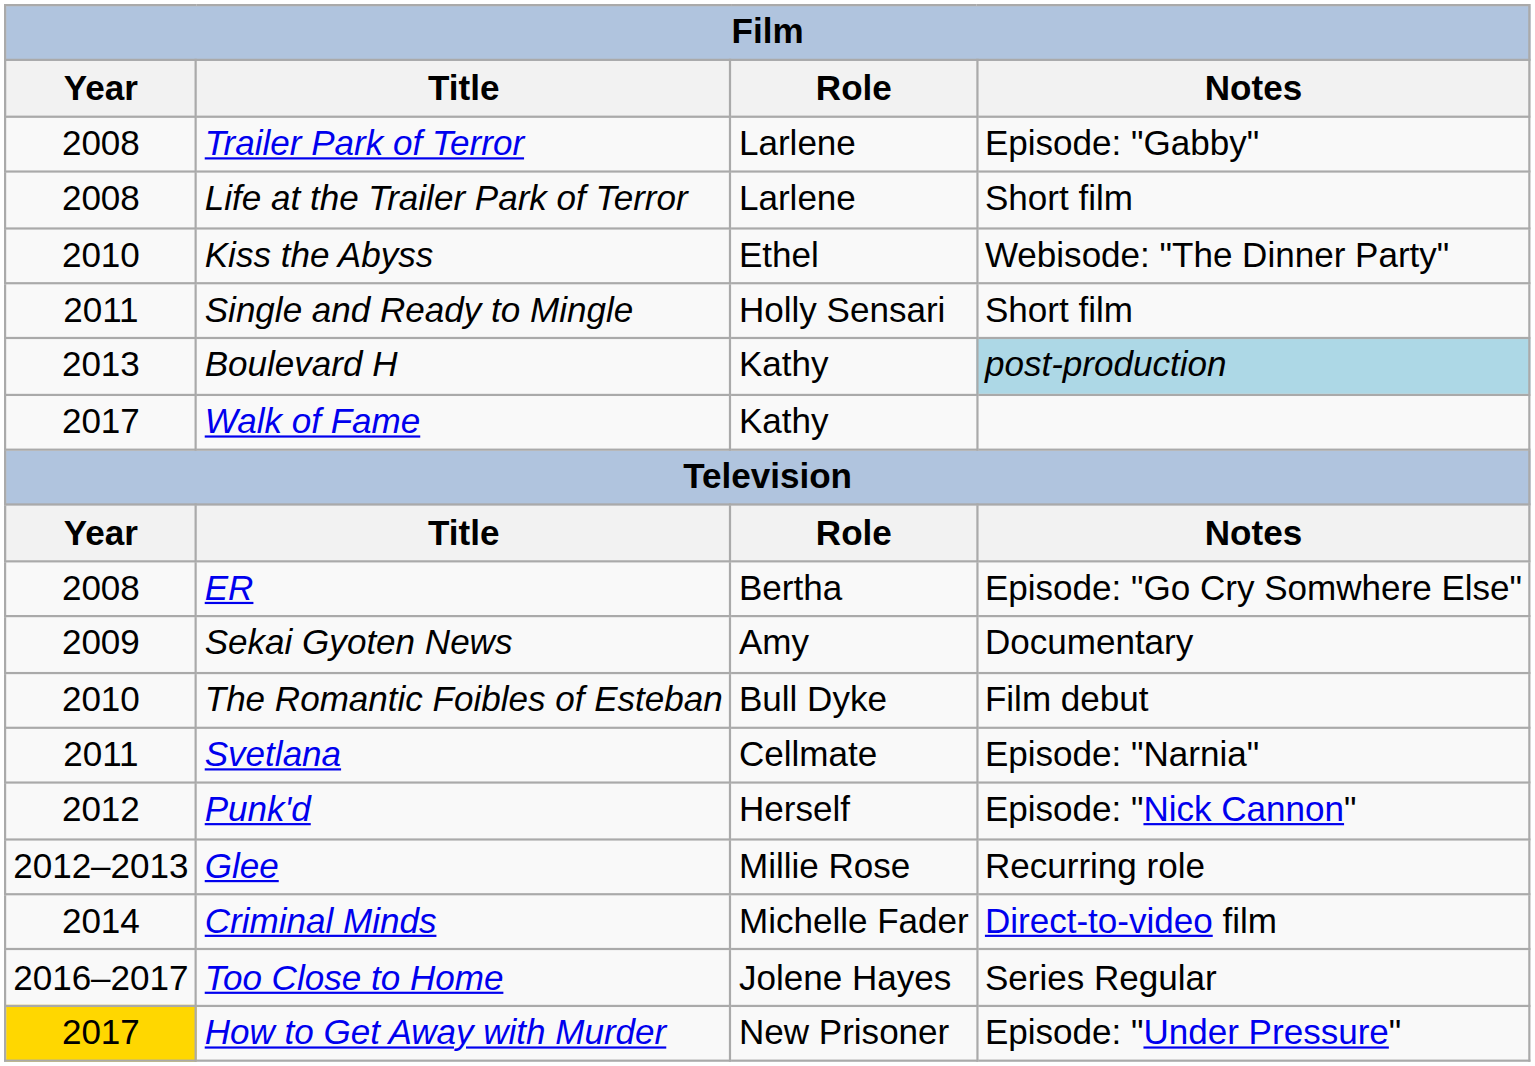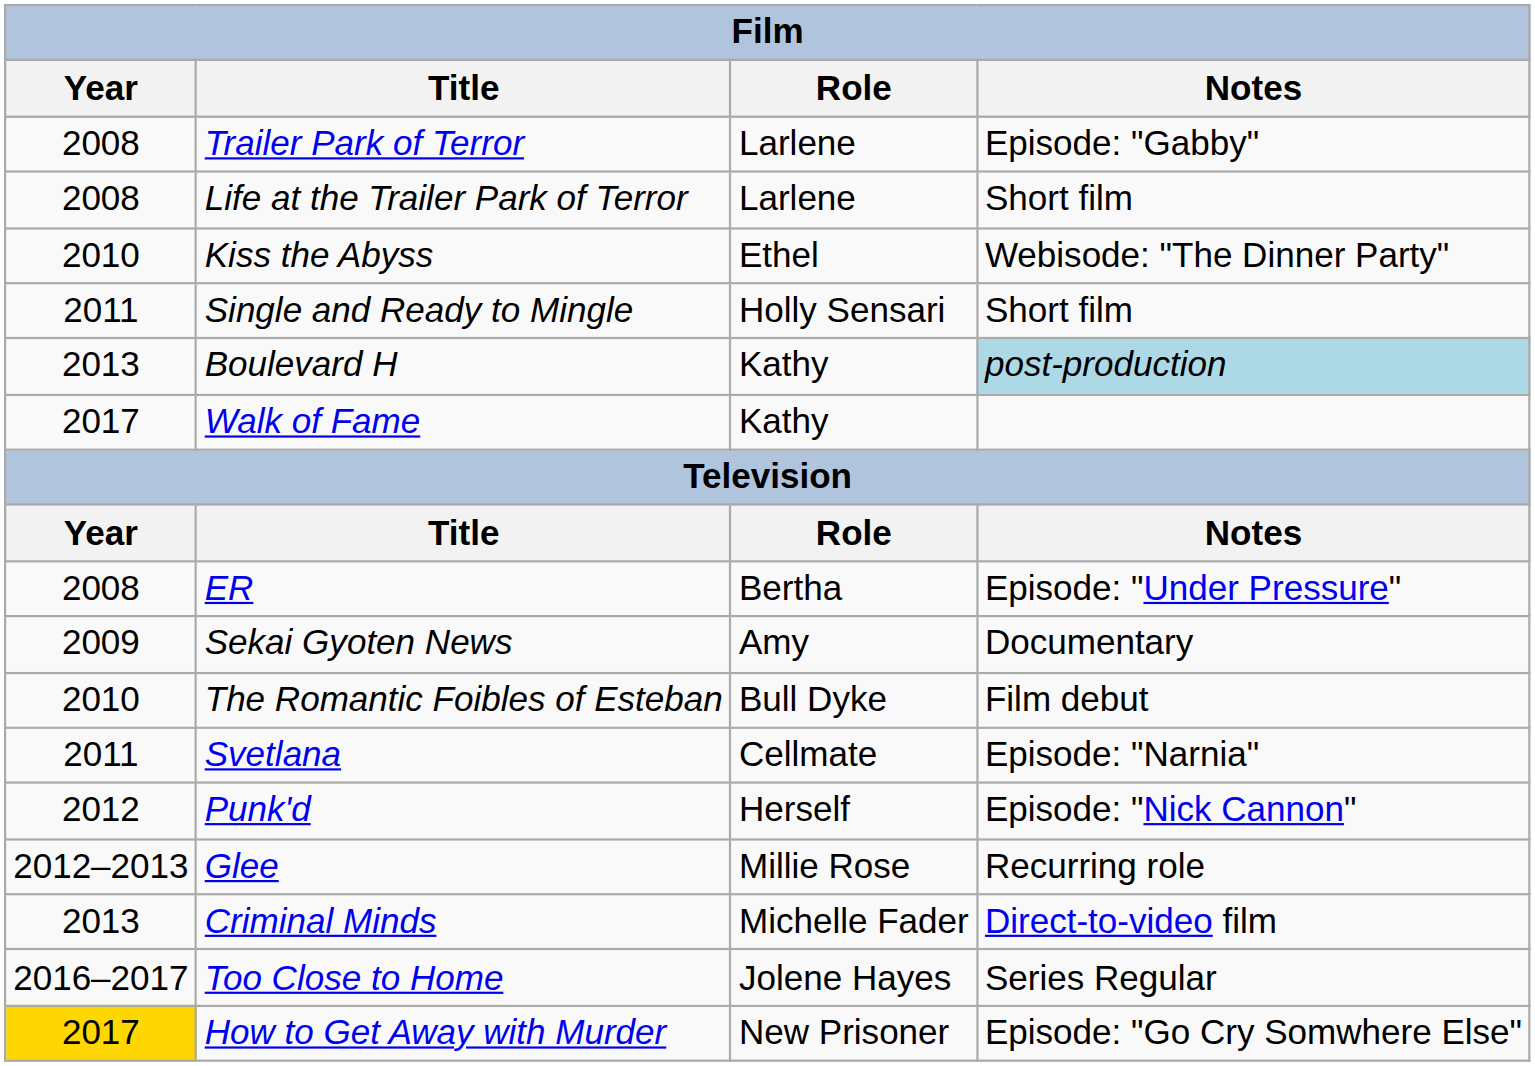ER | Notes: Episode: "Go Cry Somwhere Else" -> Episode: "Under Pressure"
Criminal Minds | Year: 2014 -> 2013
How to Get Away with Murder | Notes: Episode: "Under Pressure" -> Episode: "Go Cry Somwhere Else"
